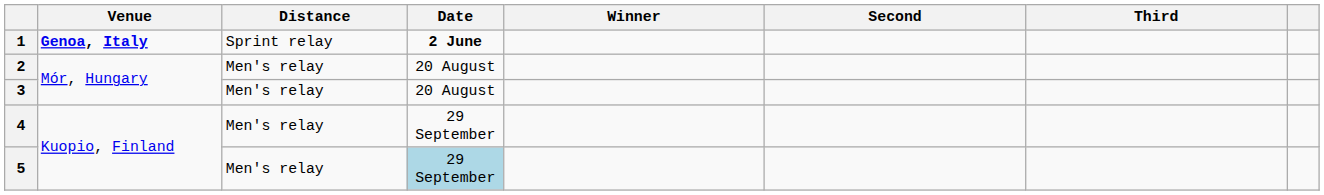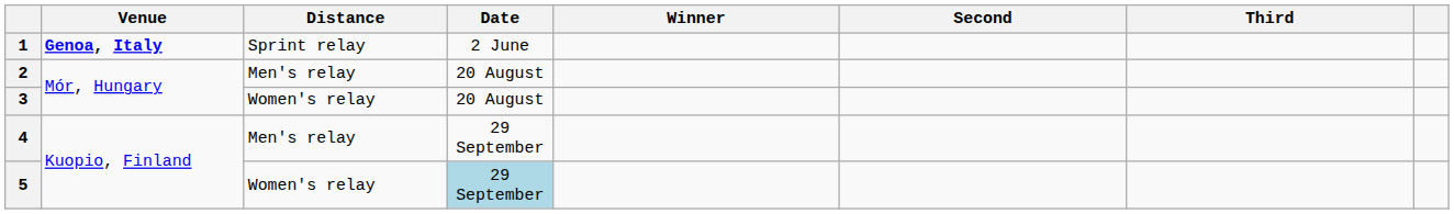1 | Date: bold -> normal
3 | Distance: Men's relay -> Women's relay
5 | Distance: Men's relay -> Women's relay
